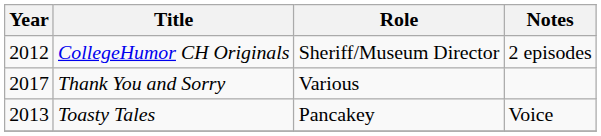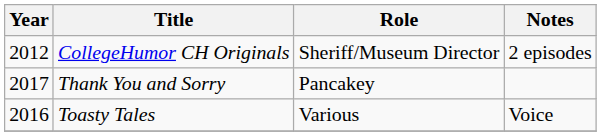Thank You and Sorry | Role: Various -> Pancakey
Toasty Tales | Year: 2013 -> 2016
Toasty Tales | Role: Pancakey -> Various
